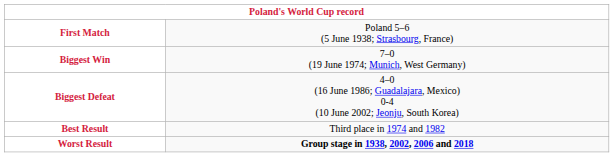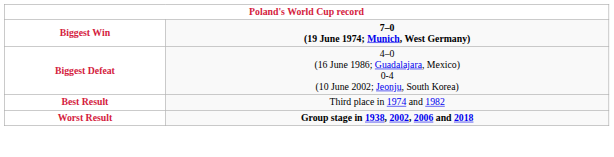- row: First Match | Poland 5–6 (5 June 1938; Strasbourg, France)
Biggest Win | column 2: normal -> bold
